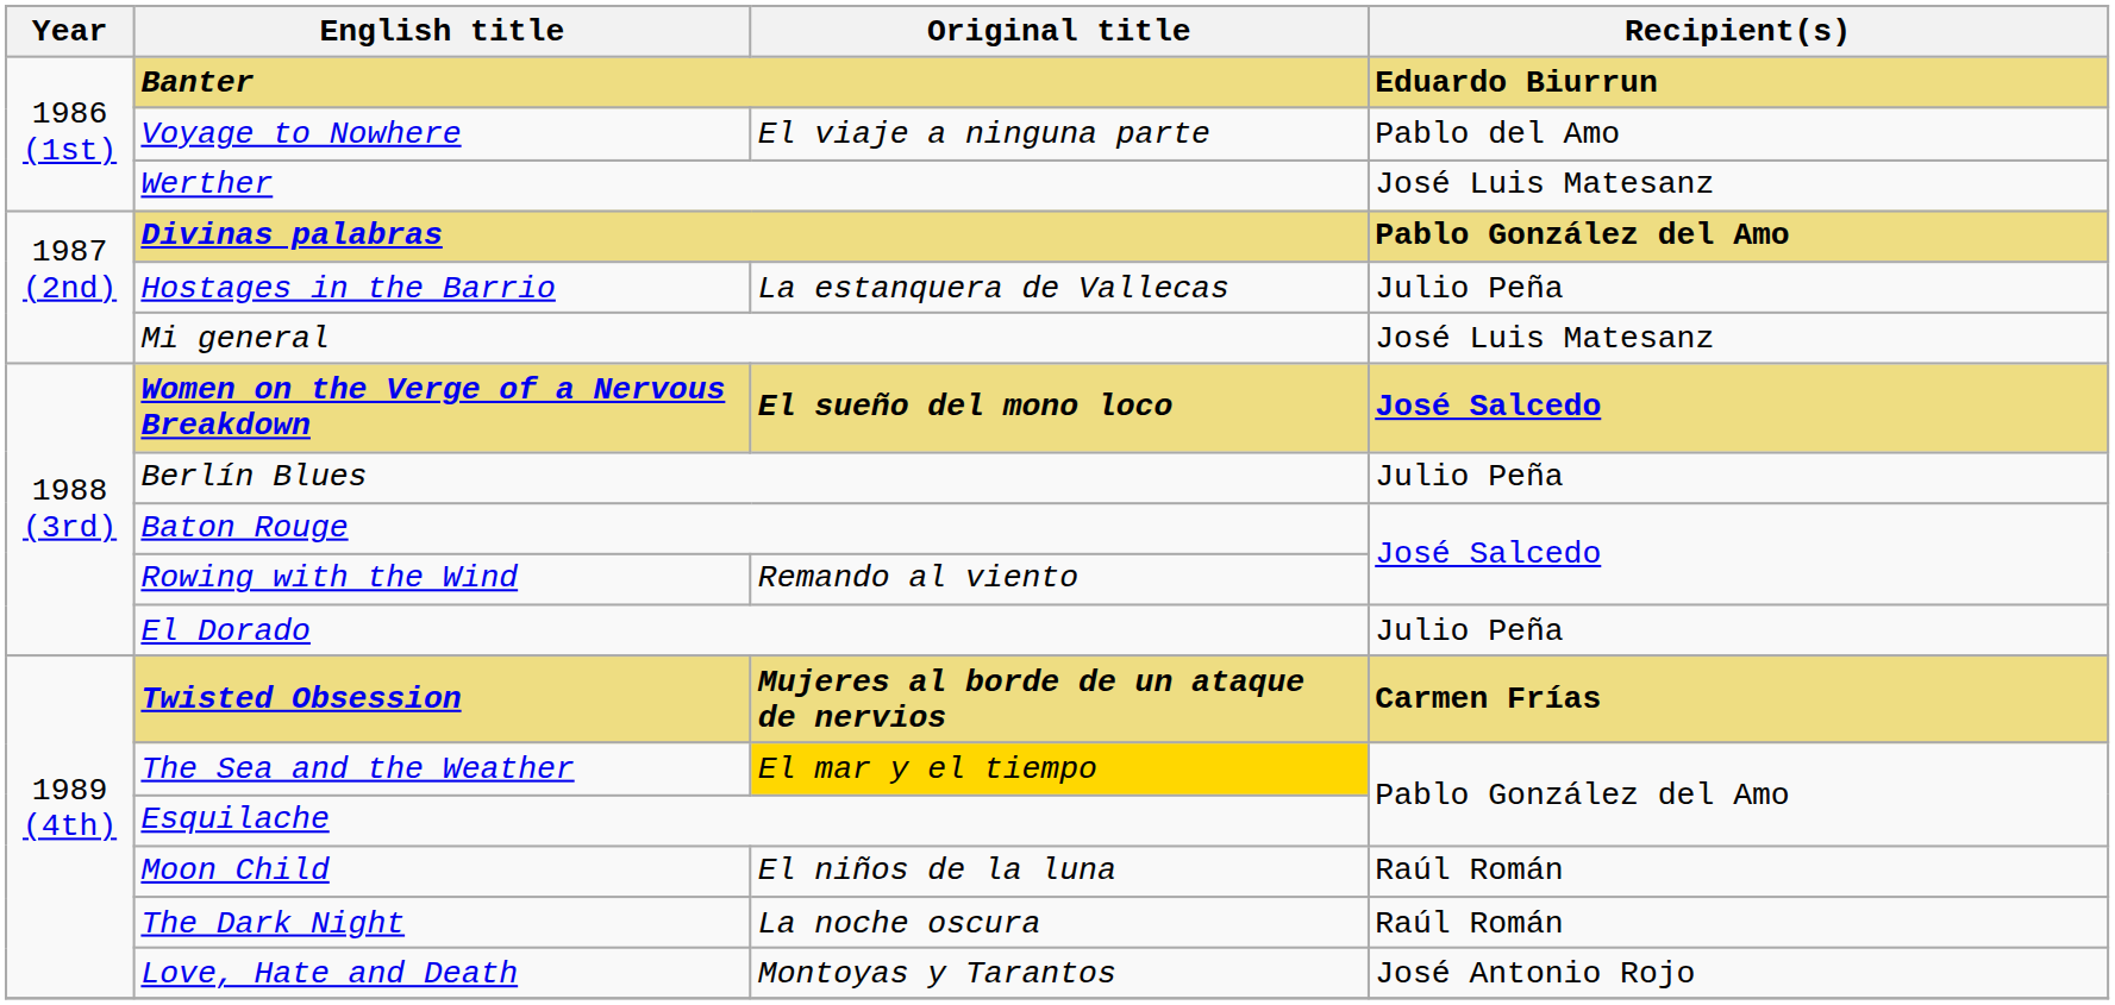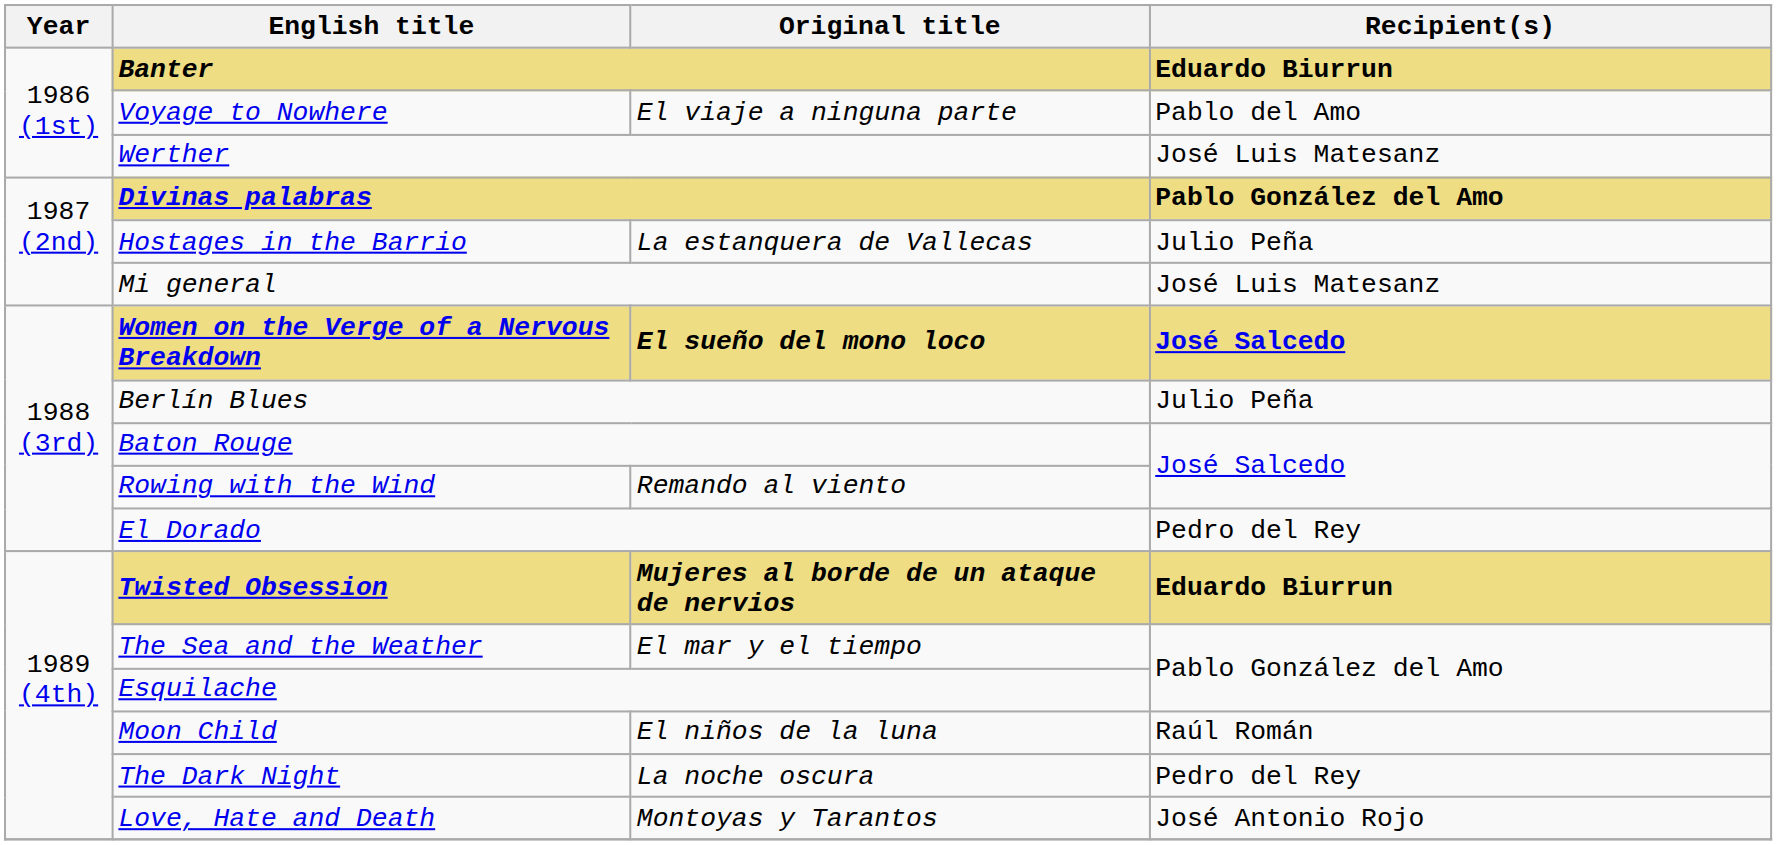El Dorado | Recipient(s): Julio Peña -> Pedro del Rey
Twisted Obsession | Recipient(s): Carmen Frías -> Eduardo Biurrun
The Sea and the Weather | Original title: gold background -> no background
The Dark Night | Recipient(s): Raúl Román -> Pedro del Rey
